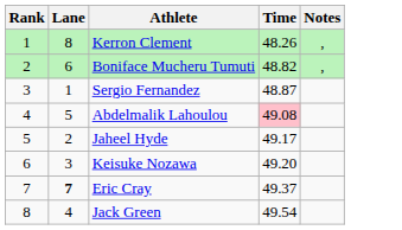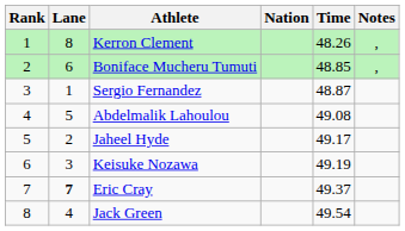+ column: Nation
Boniface Mucheru Tumuti | Time: 48.82 -> 48.85
Abdelmalik Lahoulou | Time: pink background -> no background
Keisuke Nozawa | Time: 49.20 -> 49.19
